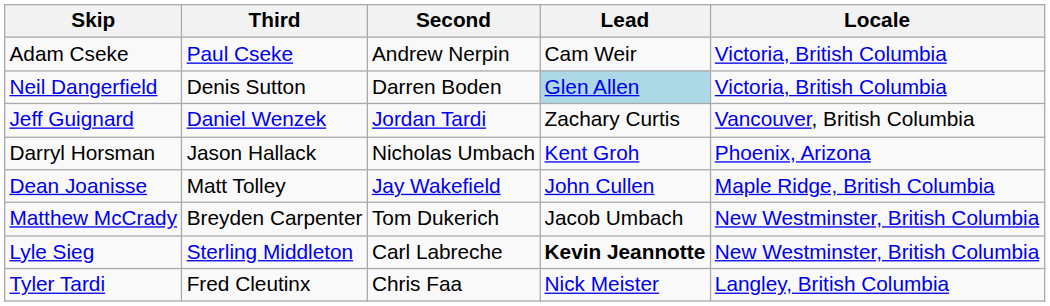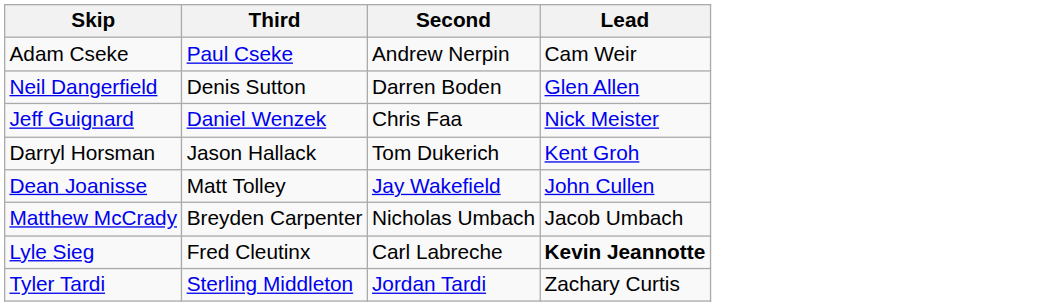- column: Locale | Victoria, British Columbia | Victoria, British Columbia | Vancouver, British Columbia | Phoenix, Arizona | Maple Ridge, British Columbia | New Westminster, British Columbia | New Westminster, British Columbia | Langley, British Columbia
Neil Dangerfield | Lead: lightblue background -> no background
Jeff Guignard | Second: Jordan Tardi -> Chris Faa
Jeff Guignard | Lead: Zachary Curtis -> Nick Meister
Darryl Horsman | Second: Nicholas Umbach -> Tom Dukerich
Matthew McCrady | Second: Tom Dukerich -> Nicholas Umbach
Lyle Sieg | Third: Sterling Middleton -> Fred Cleutinx
Tyler Tardi | Third: Fred Cleutinx -> Sterling Middleton
Tyler Tardi | Second: Chris Faa -> Jordan Tardi
Tyler Tardi | Lead: Nick Meister -> Zachary Curtis
